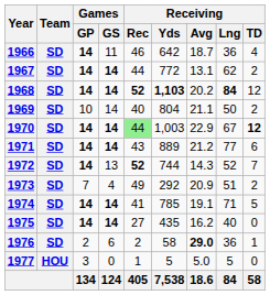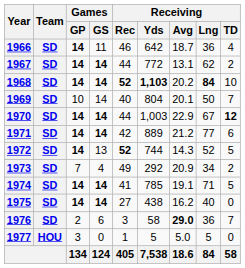1968 | Receiving / TD: 12 -> 10
1969 | Receiving / Avg: 21.1 -> 20.1
1969 | Receiving / TD: 2 -> 7
1970 | Receiving / Rec: lightgreen background -> no background
1971 | Receiving / Rec: 43 -> 42
1972 | Receiving / TD: 7 -> 5
1973 | Receiving / Lng: 51 -> 34
1975 | Receiving / Yds: 435 -> 438
1976 | Receiving / Rec: 2 -> 3
1976 | Receiving / TD: 1 -> 7
